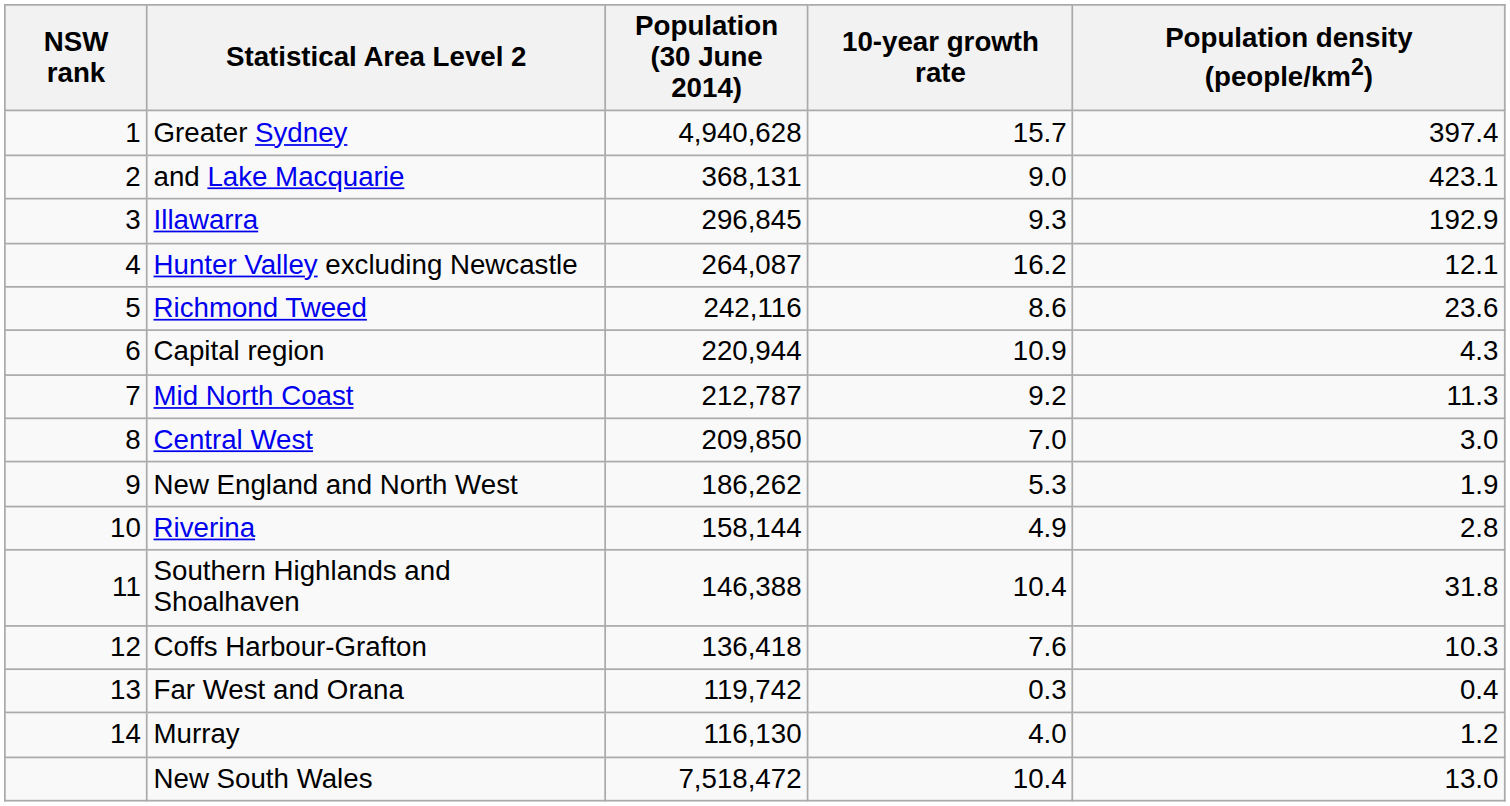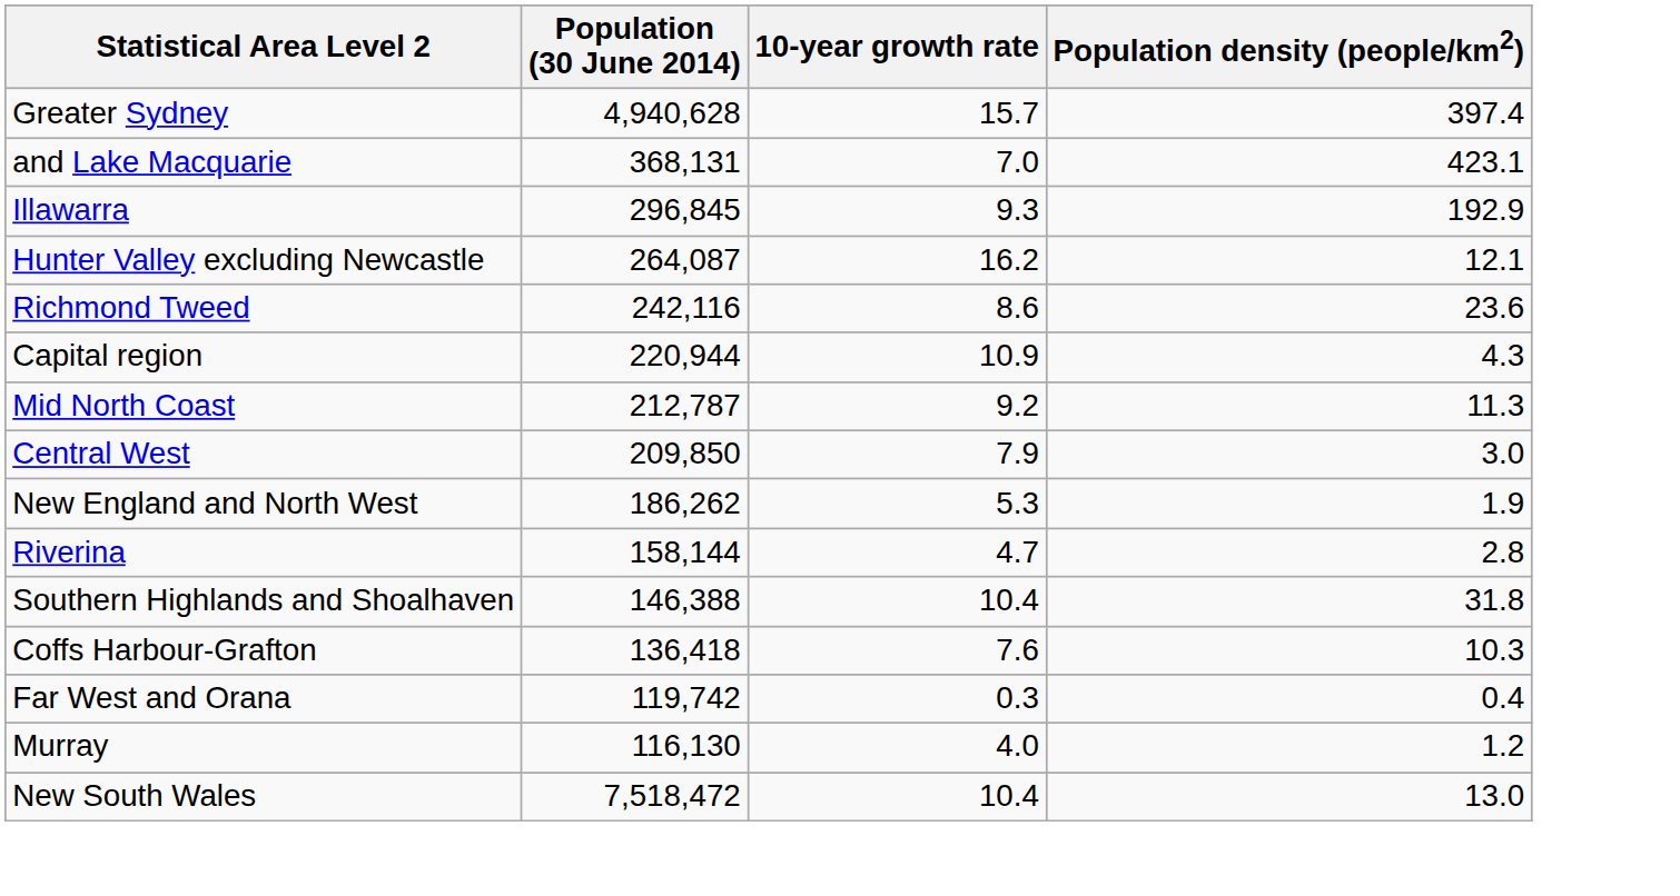- column: NSW rank | 1 | 2 | 3 | 4 | 5 | 6 | 7 | 8 | 9 | 10 | 11 | 12 | 13 | 14
and Lake Macquarie | 10-year growth rate: 9.0 -> 7.0
Central West | 10-year growth rate: 7.0 -> 7.9
Riverina | 10-year growth rate: 4.9 -> 4.7
